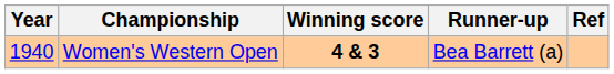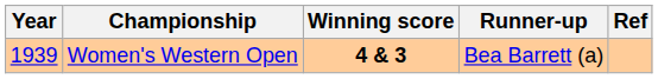Women's Western Open | Year: 1940 -> 1939
